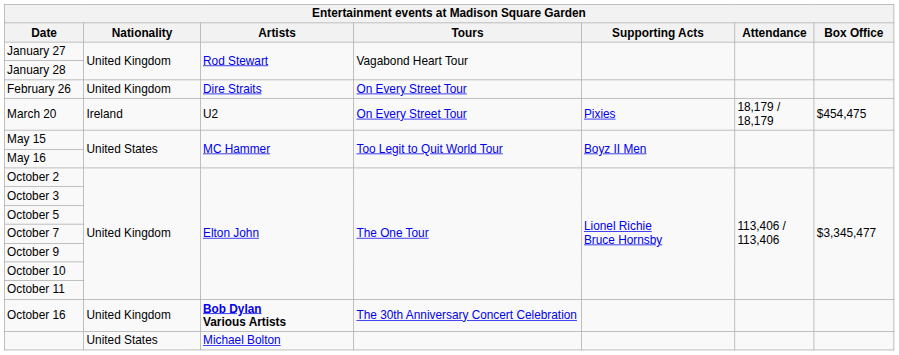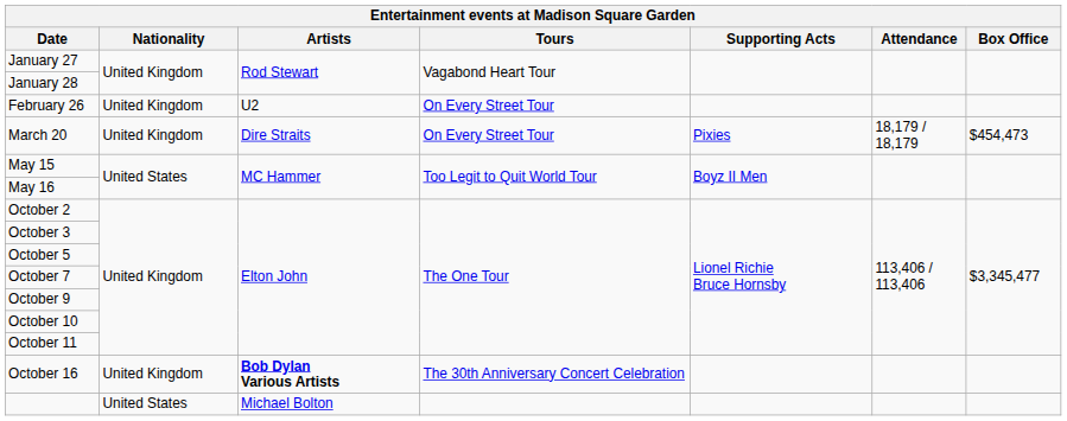February 26 | Artists: Dire Straits -> U2
March 20 | Nationality: Ireland -> United Kingdom
March 20 | Artists: U2 -> Dire Straits
March 20 | Box Office: $454,475 -> $454,473
